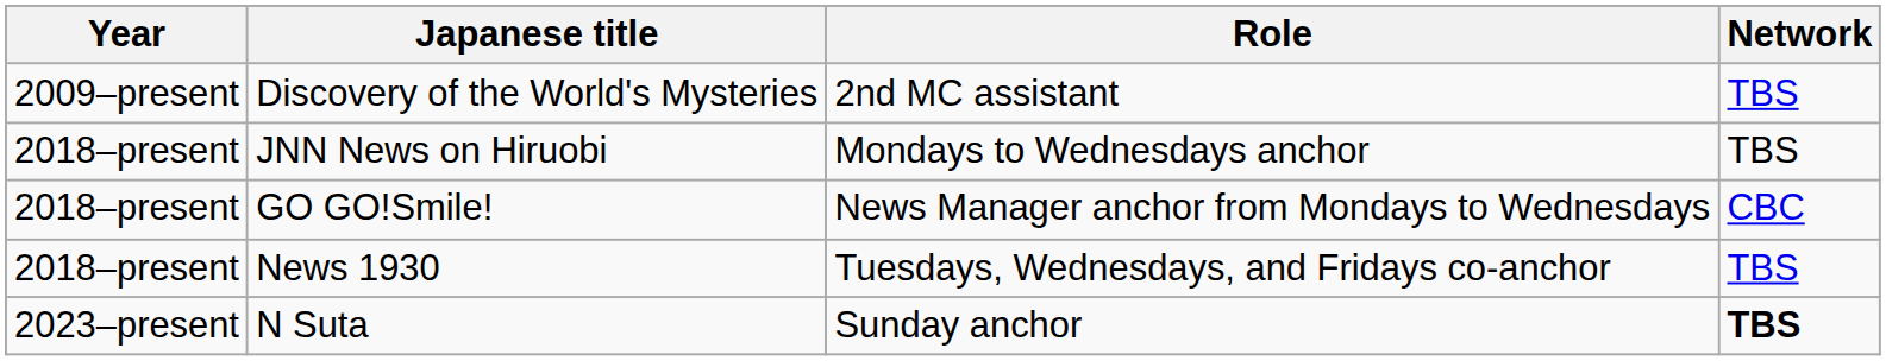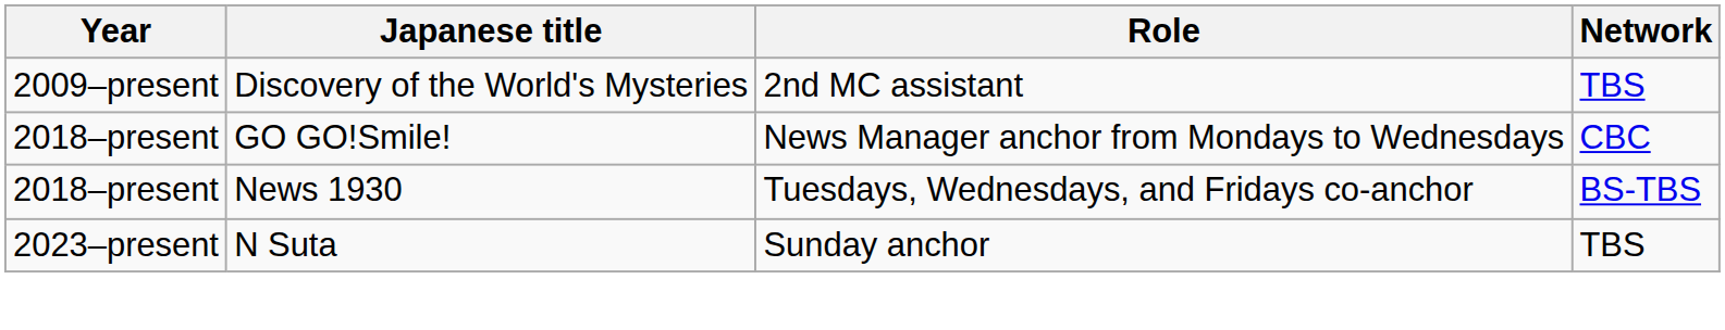- row: 2018–present | JNN News on Hiruobi | Mondays to Wednesdays anchor | TBS
News 1930 | Network: TBS -> BS-TBS
N Suta | Network: bold -> normal
